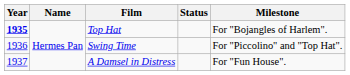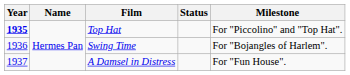Top Hat | Milestone: For "Bojangles of Harlem". -> For "Piccolino" and "Top Hat".
Swing Time | Milestone: For "Piccolino" and "Top Hat". -> For "Bojangles of Harlem".
